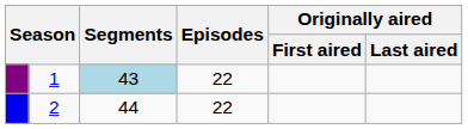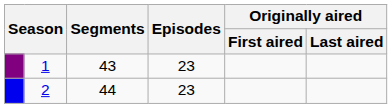1 | Segments: lightblue background -> no background
1 | Episodes: 22 -> 23
2 | Episodes: 22 -> 23
